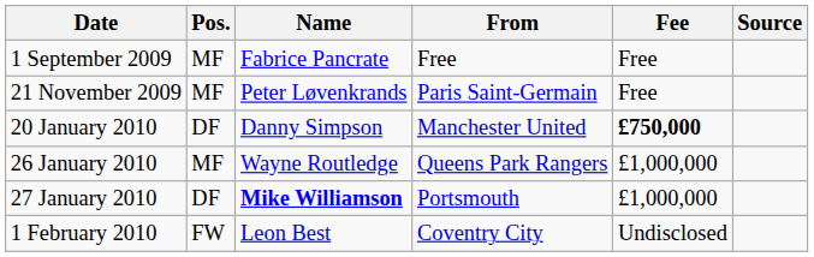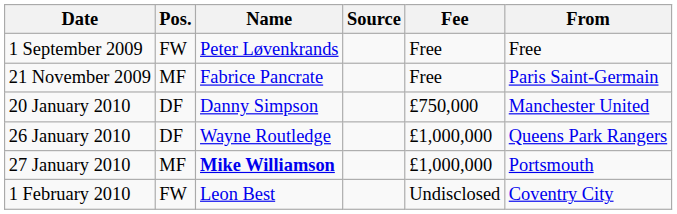columns swapped: From <-> Source
1 September 2009 | Pos.: MF -> FW
1 September 2009 | Name: Fabrice Pancrate -> Peter Løvenkrands
21 November 2009 | Name: Peter Løvenkrands -> Fabrice Pancrate
20 January 2010 | Fee: bold -> normal
26 January 2010 | Pos.: MF -> DF
27 January 2010 | Pos.: DF -> MF
